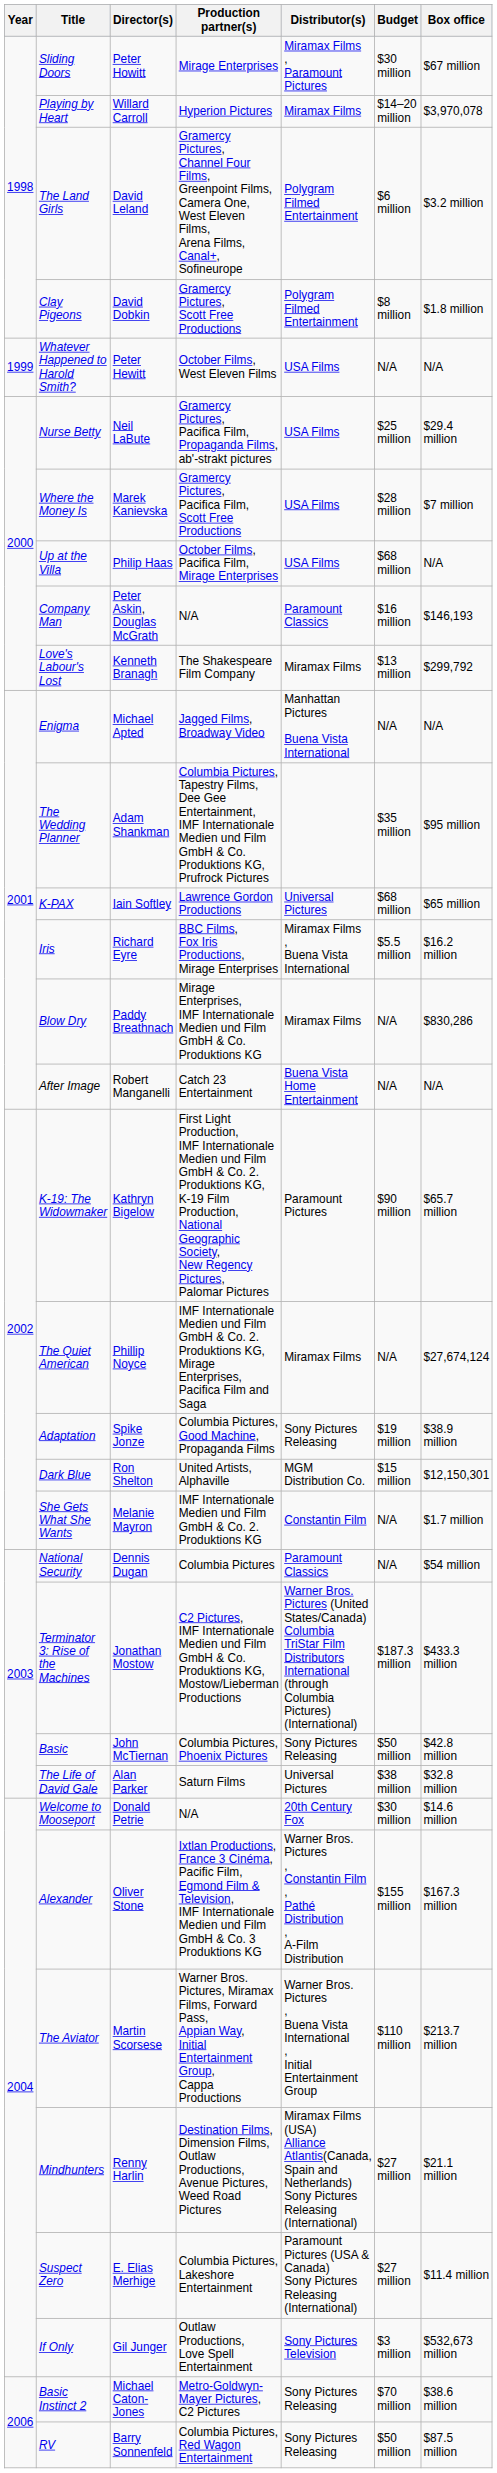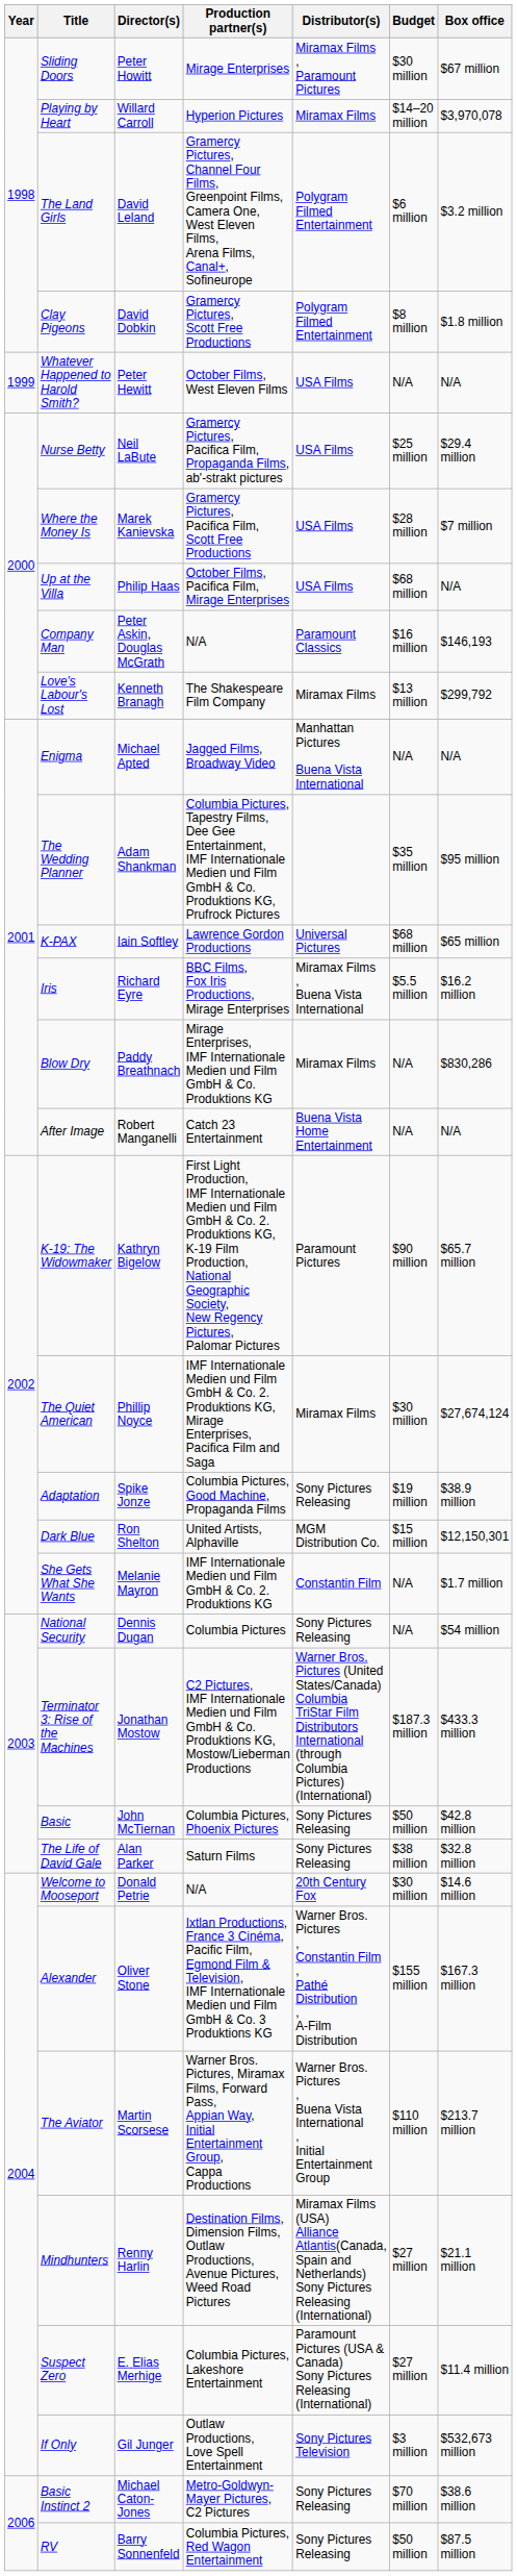The Quiet American | Budget: N/A -> $30 million
National Security | Distributor(s): Paramount Classics -> Sony Pictures Releasing
The Life of David Gale | Distributor(s): Universal Pictures -> Sony Pictures Releasing
